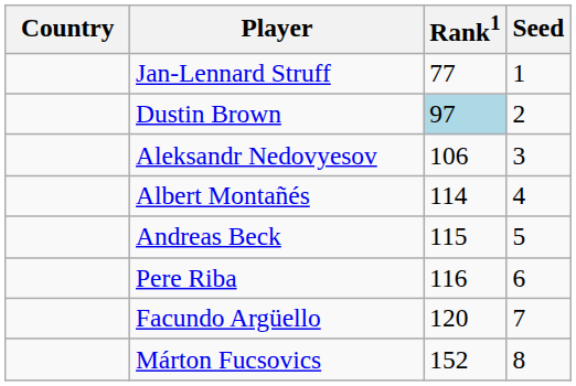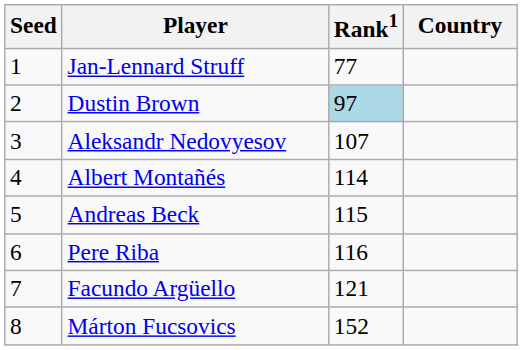columns swapped: Country <-> Seed
Aleksandr Nedovyesov | Rank1: 106 -> 107
Facundo Argüello | Rank1: 120 -> 121
